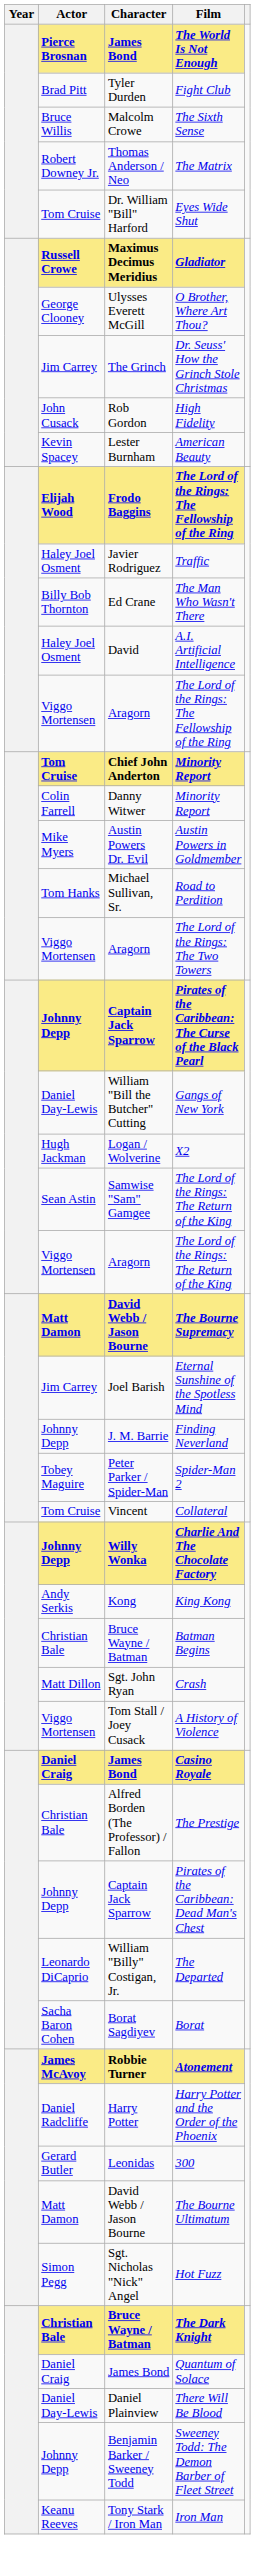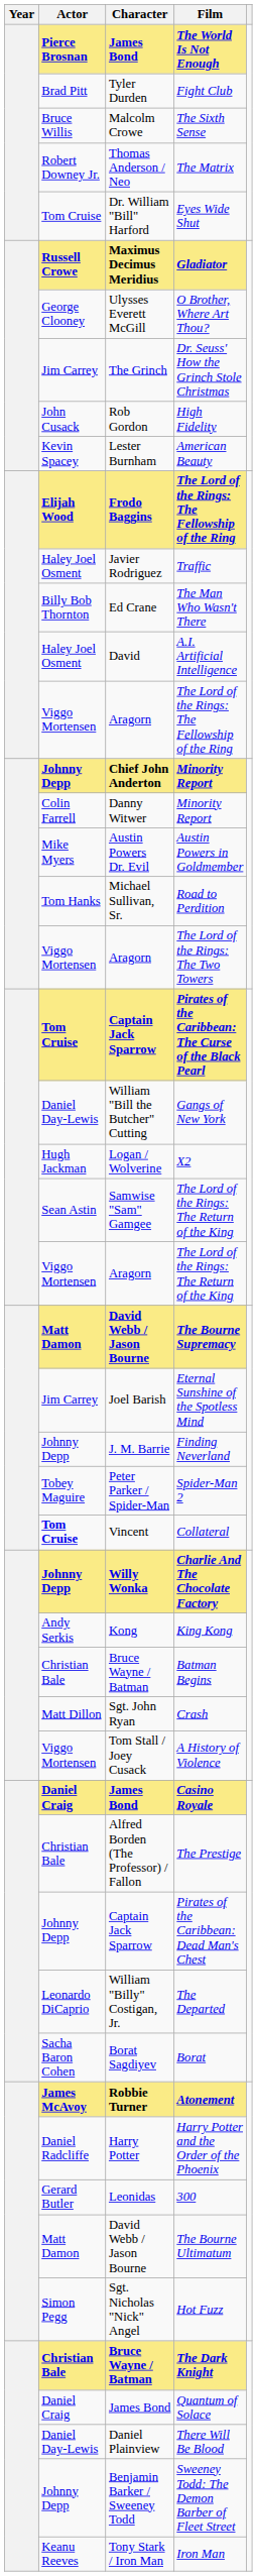Chief John Anderton / Minority Report | Actor: Tom Cruise -> Johnny Depp
Pirates of the Caribbean: The Curse of the Black Pearl | Actor: Johnny Depp -> Tom Cruise
Collateral | Actor: normal -> bold
